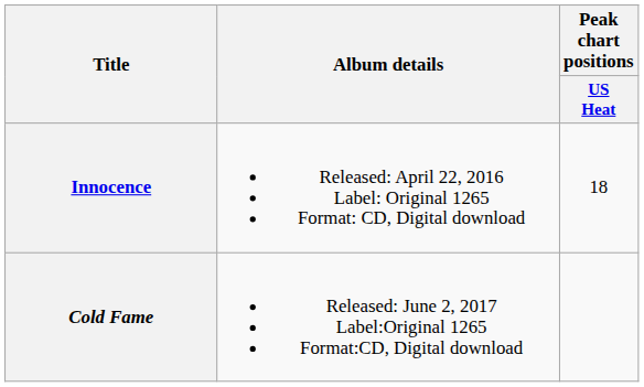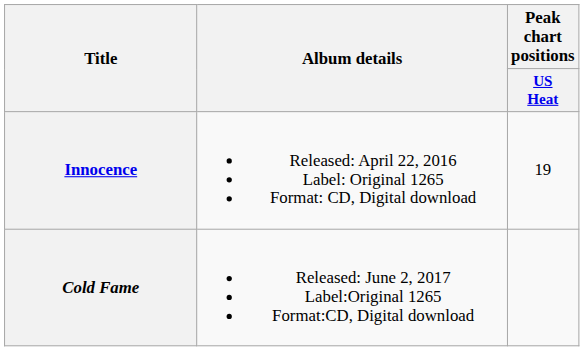Innocence | Peak chart positions / US Heat: 18 -> 19
